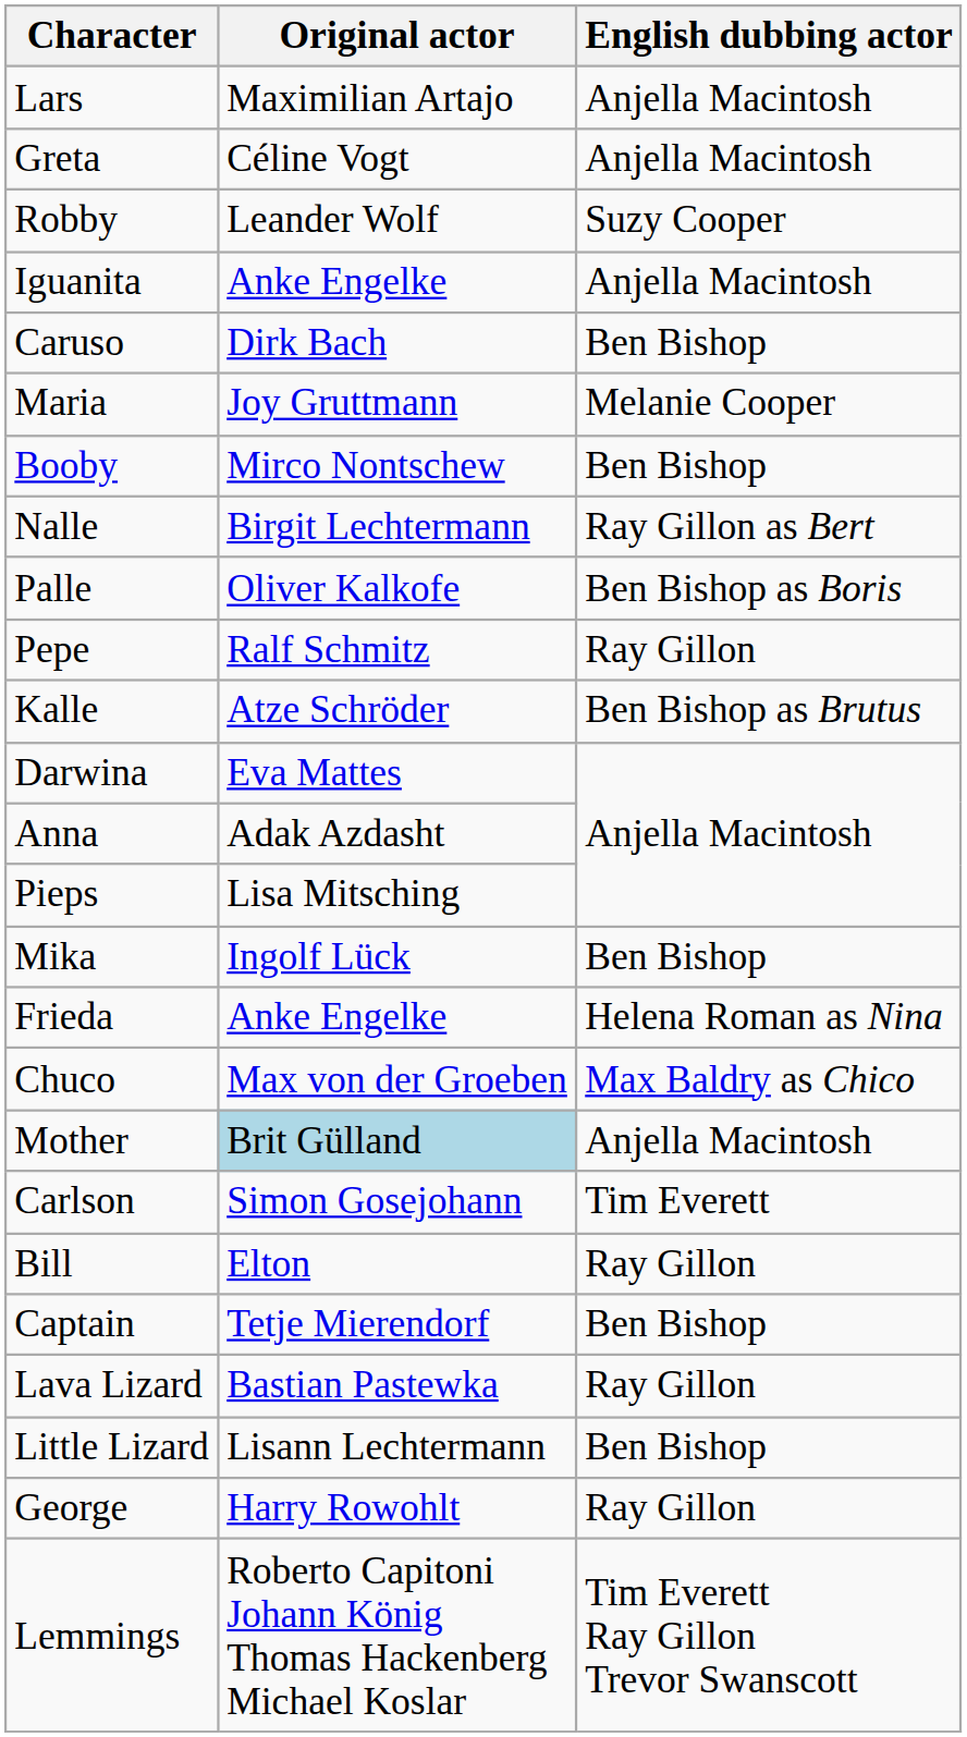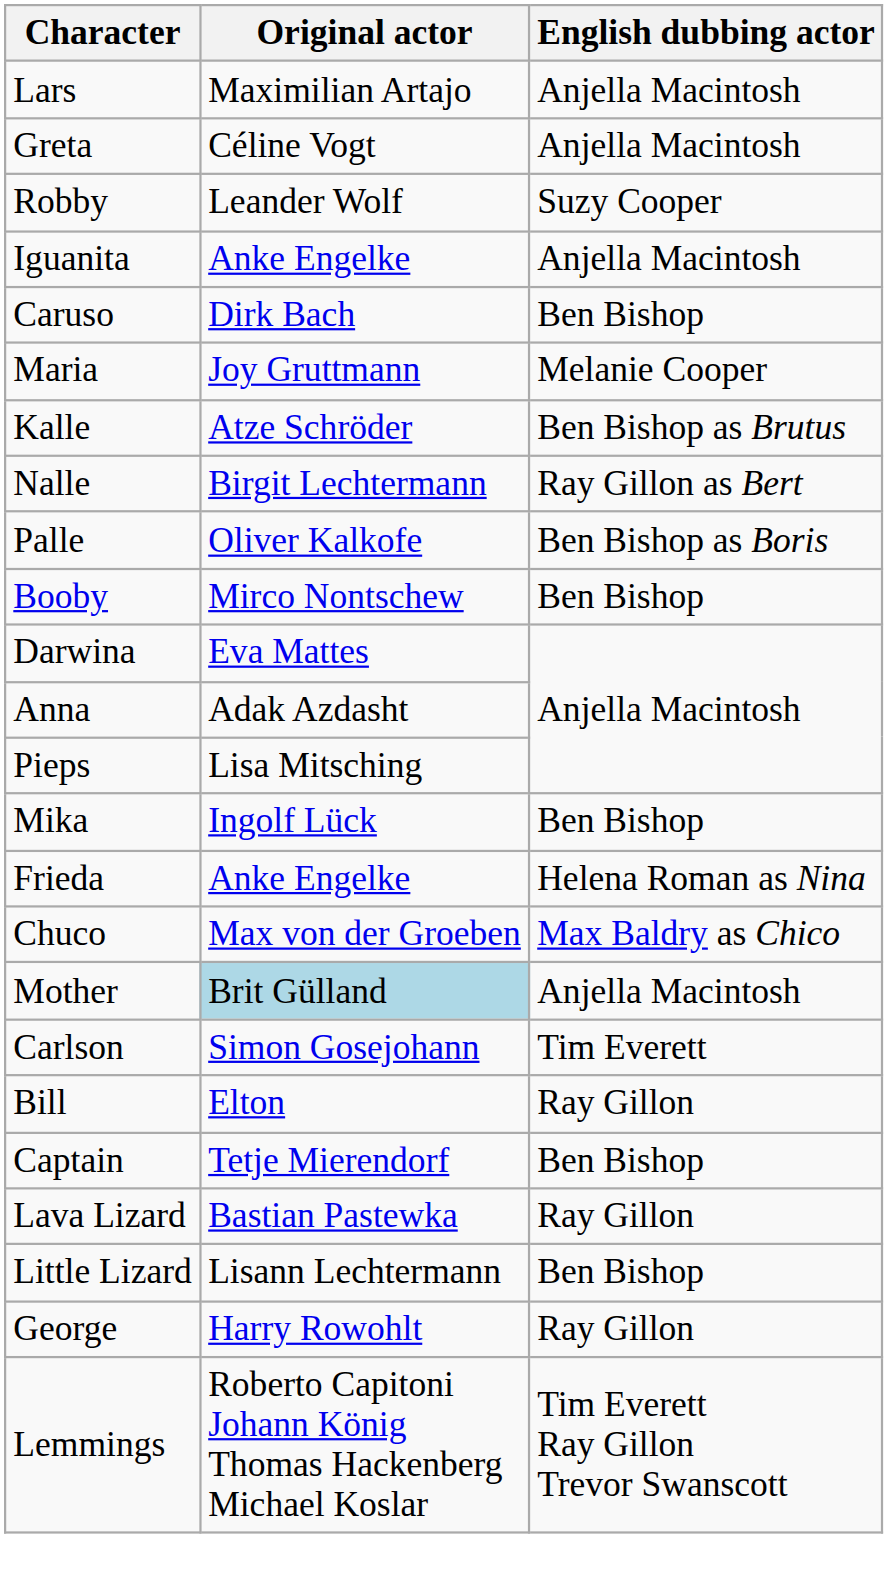rows swapped: Kalle <-> Booby
- row: Pepe | Ralf Schmitz | Ray Gillon
